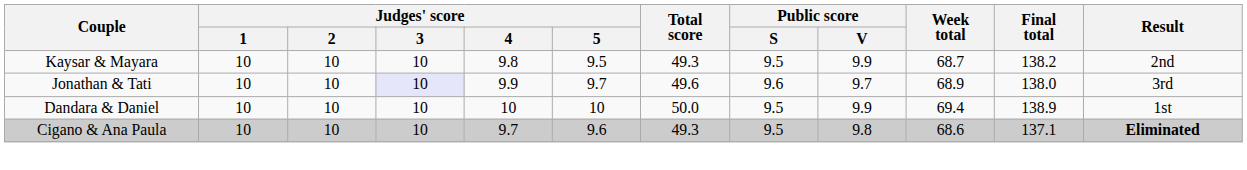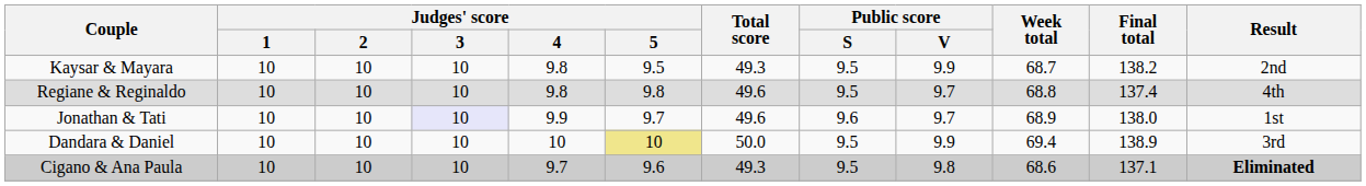+ row: Regiane & Reginaldo | 10 | 10 | 10 | 9.8 | 9.8 | 49.6 | 9.5 | 9.7 | 68.8 | 137.4 | 4th
Jonathan & Tati | Result: 3rd -> 1st
Dandara & Daniel | Judges' score / 5: no background -> khaki background
Dandara & Daniel | Result: 1st -> 3rd
